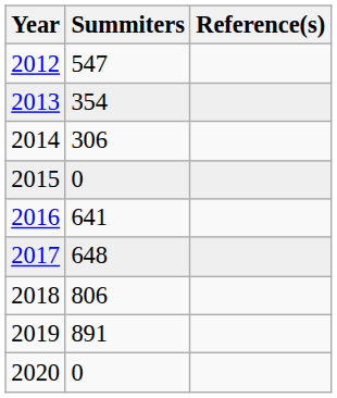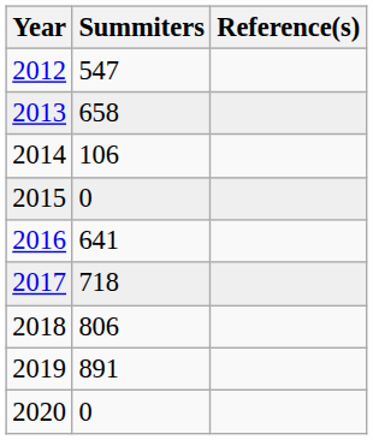2013 | Summiters: 354 -> 658
2014 | Summiters: 306 -> 106
2017 | Summiters: 648 -> 718
